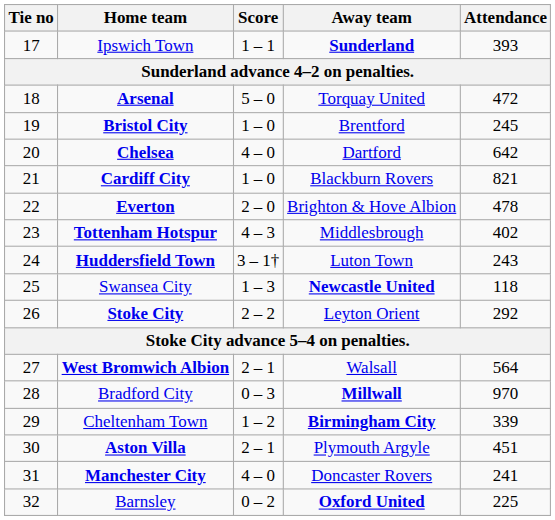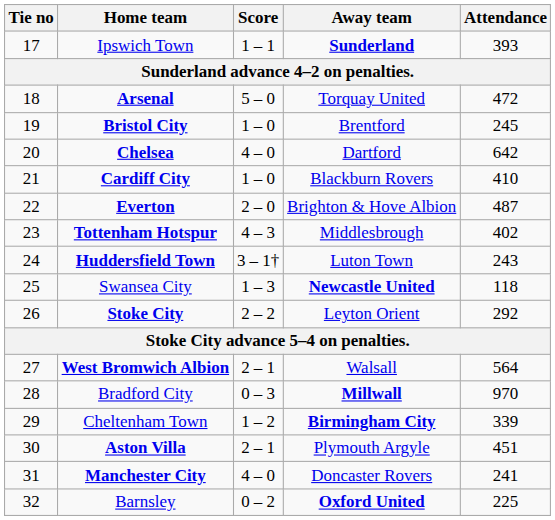Cardiff City | Attendance: 821 -> 410
Everton | Attendance: 478 -> 487
